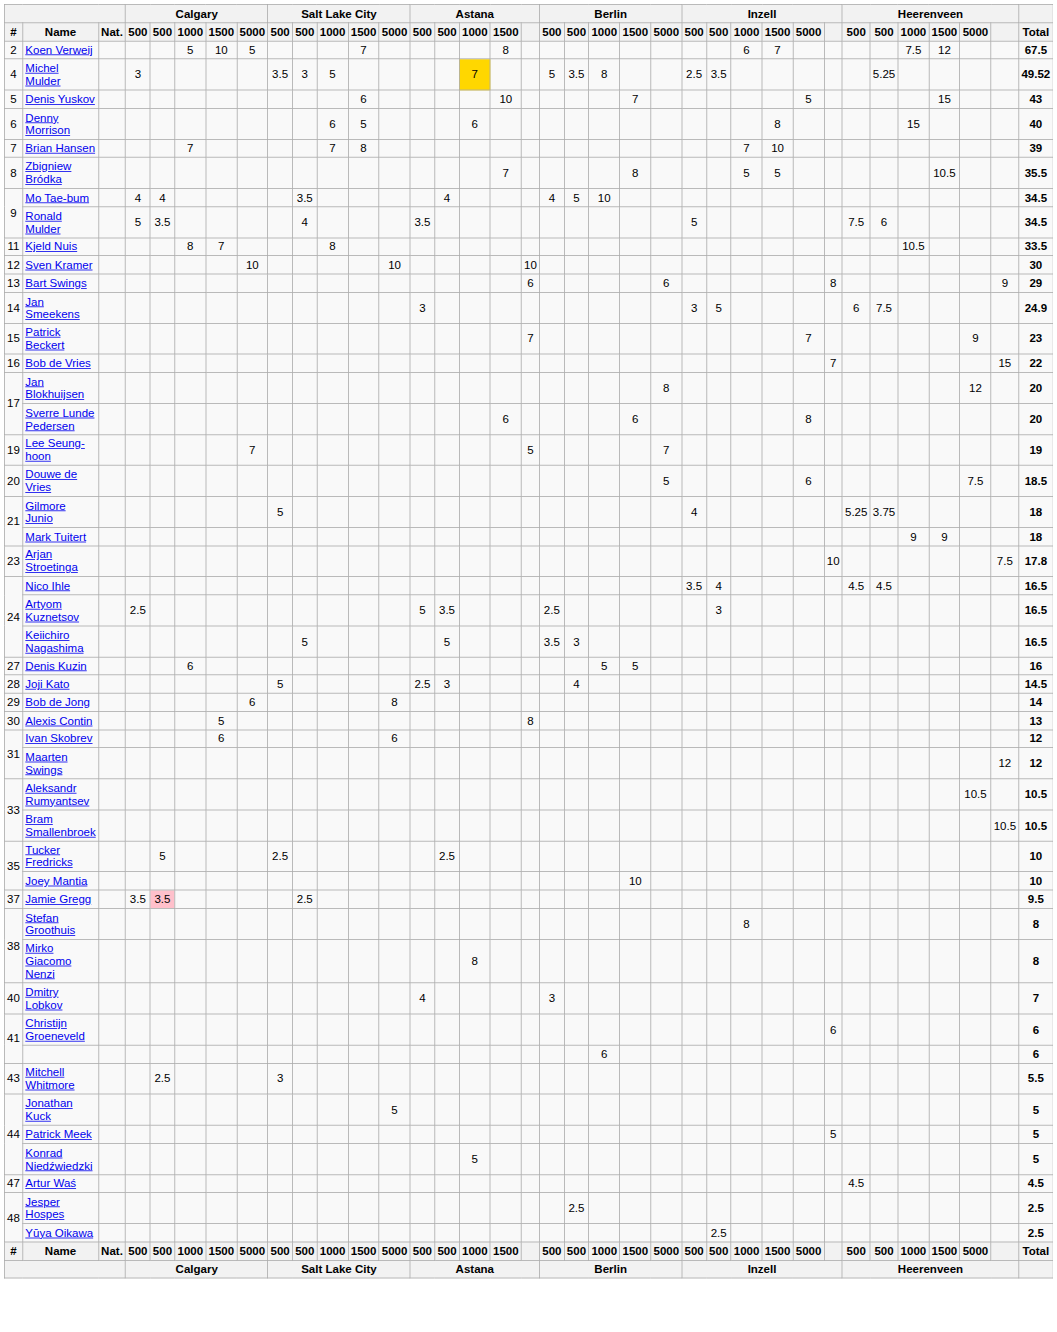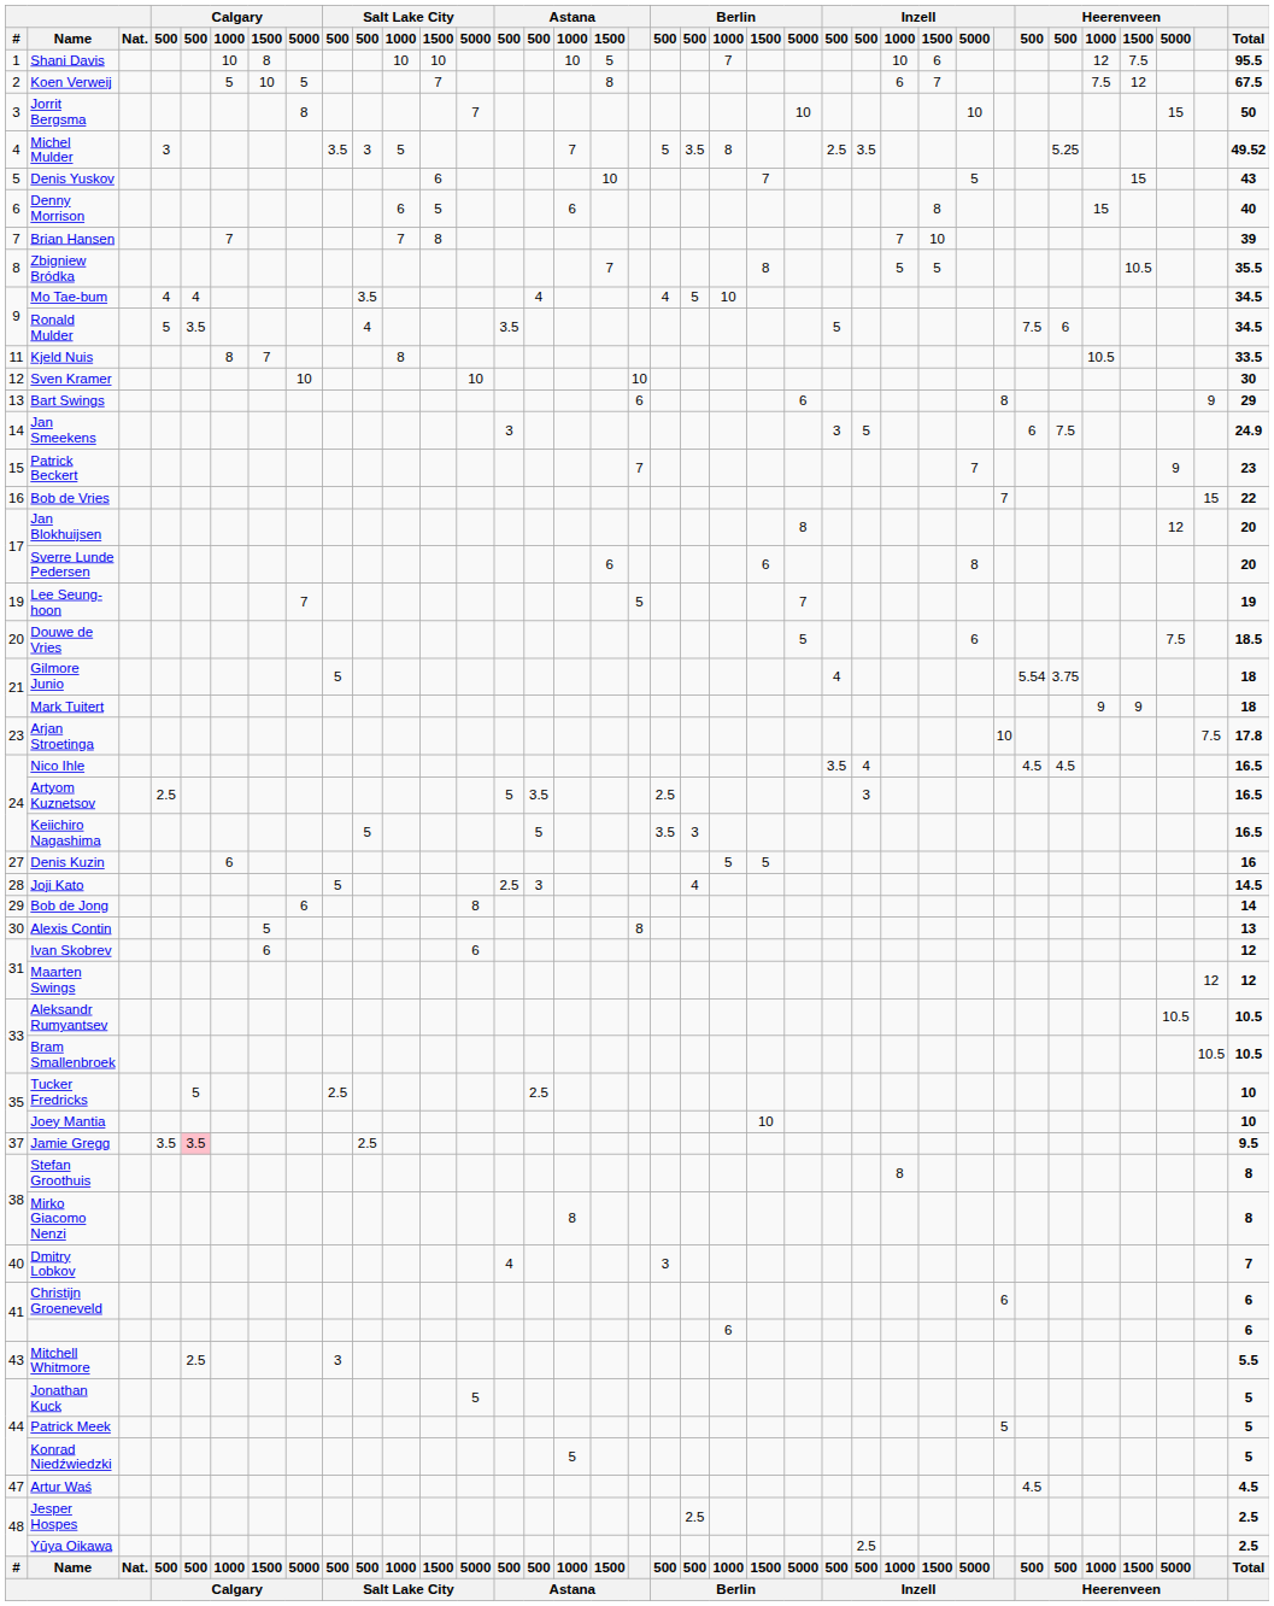+ row: 1 | Shani Davis | 10 | 8 | 10 | 10 | 10 | 5 | 7 | 10 | 6 | 12 | 7.5 | 95.5
+ row: 3 | Jorrit Bergsma | 8 | 7 | 10 | 10 | 15 | 50
Michel Mulder | Astana / 1000: gold background -> no background
Gilmore Junio | column 30: 5.25 -> 5.54
